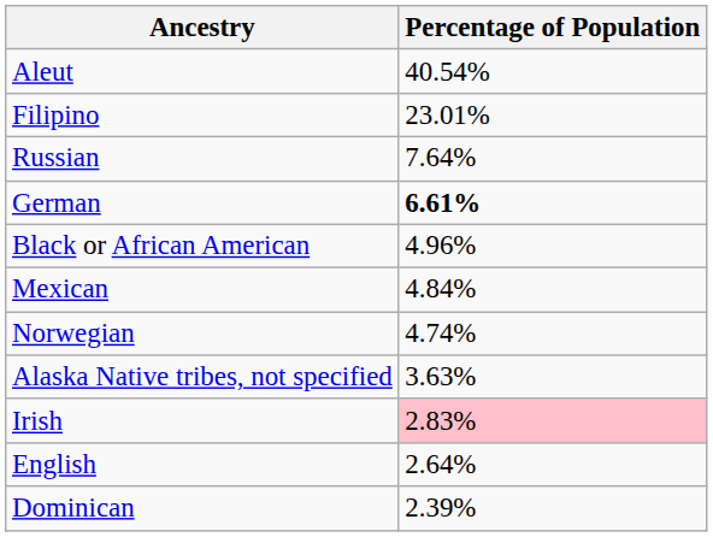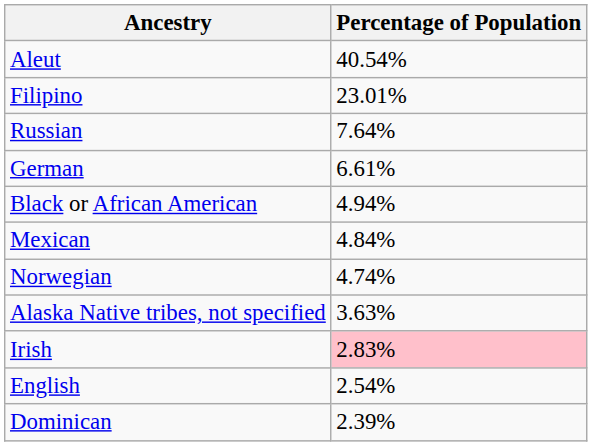German | Percentage of Population: bold -> normal
Black or African American | Percentage of Population: 4.96% -> 4.94%
English | Percentage of Population: 2.64% -> 2.54%
